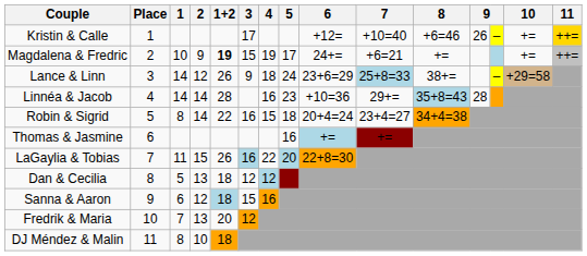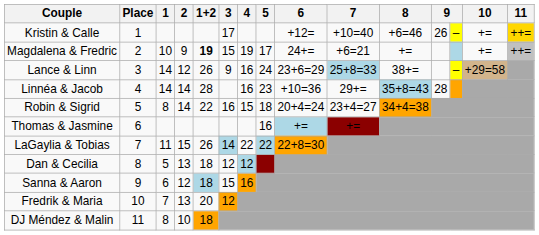Lance & Linn | 4: 18 -> 16
LaGaylia & Tobias | 3: 16 -> 14
LaGaylia & Tobias | 5: 20 -> 22
